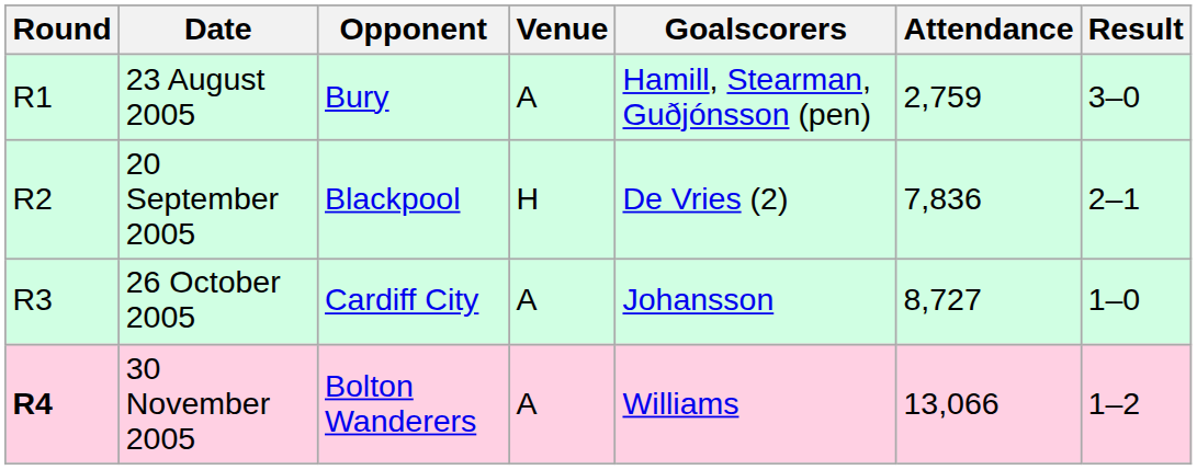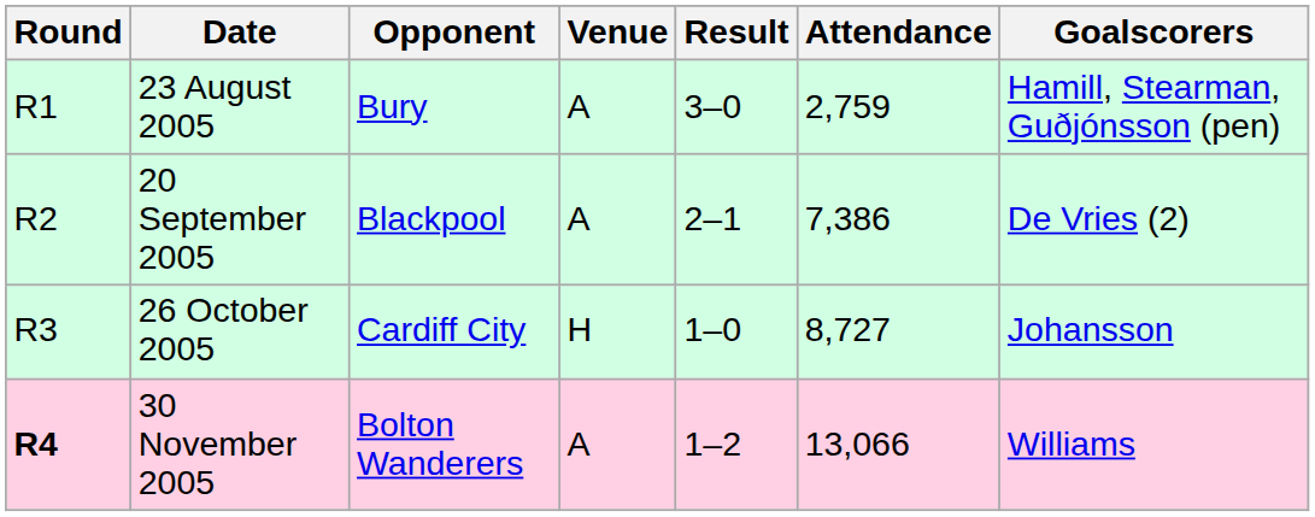columns swapped: Result <-> Goalscorers
20 September 2005 | Venue: H -> A
20 September 2005 | Attendance: 7,836 -> 7,386
26 October 2005 | Venue: A -> H
